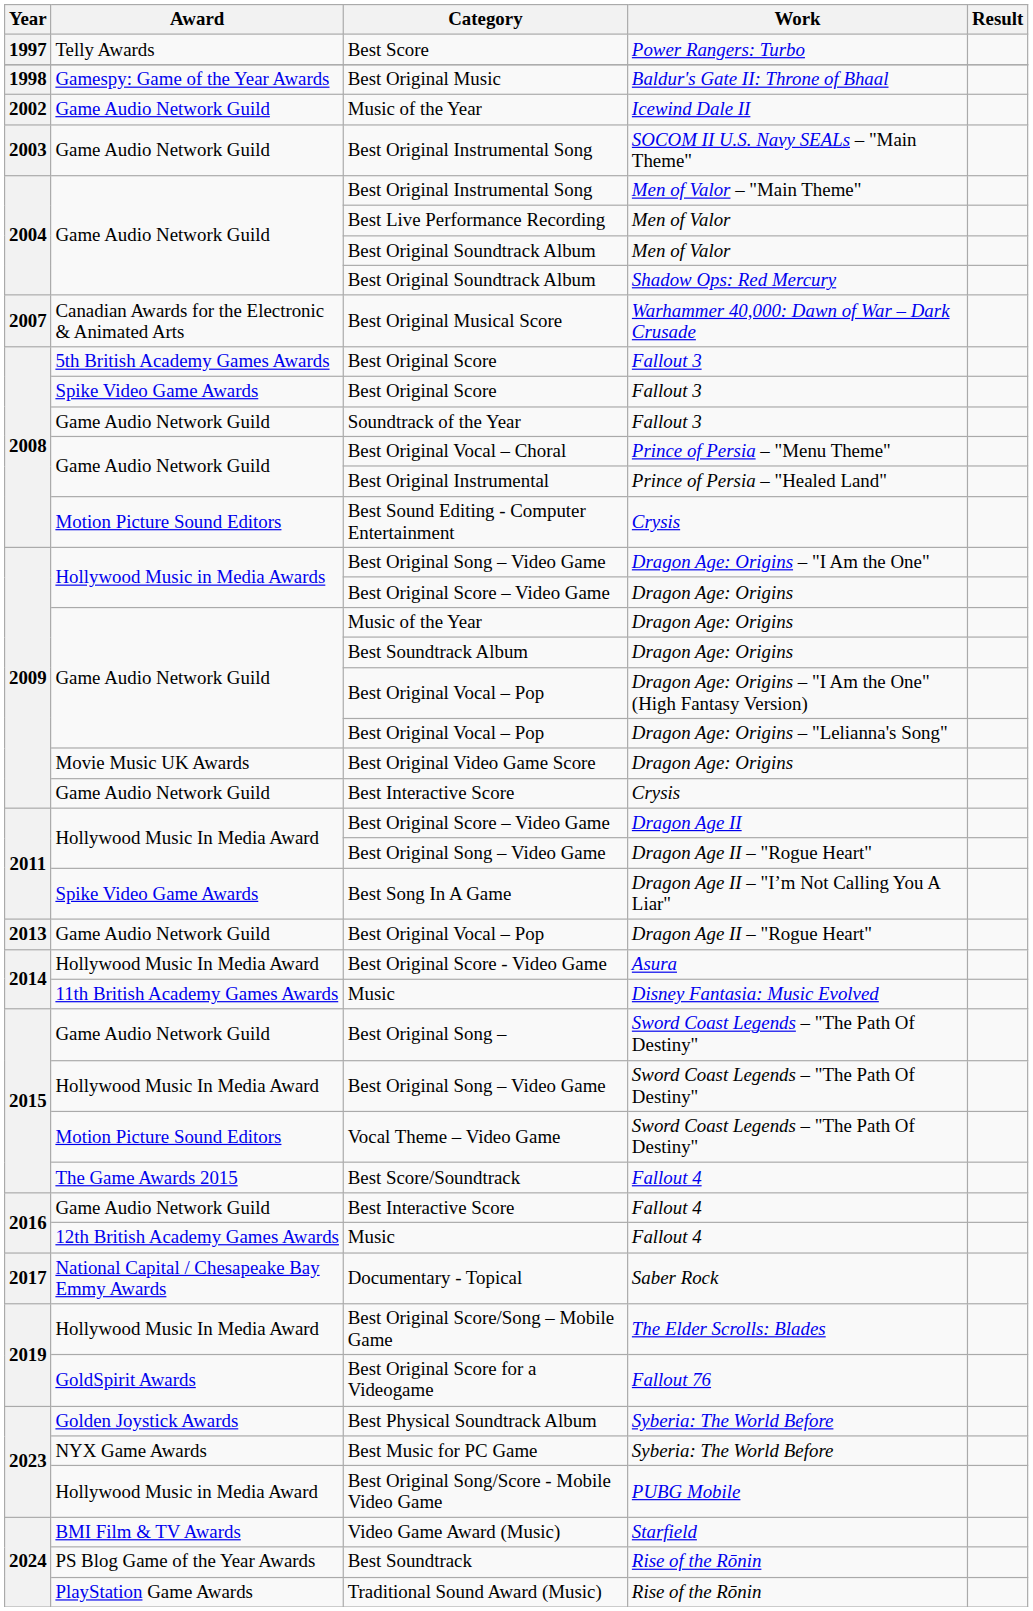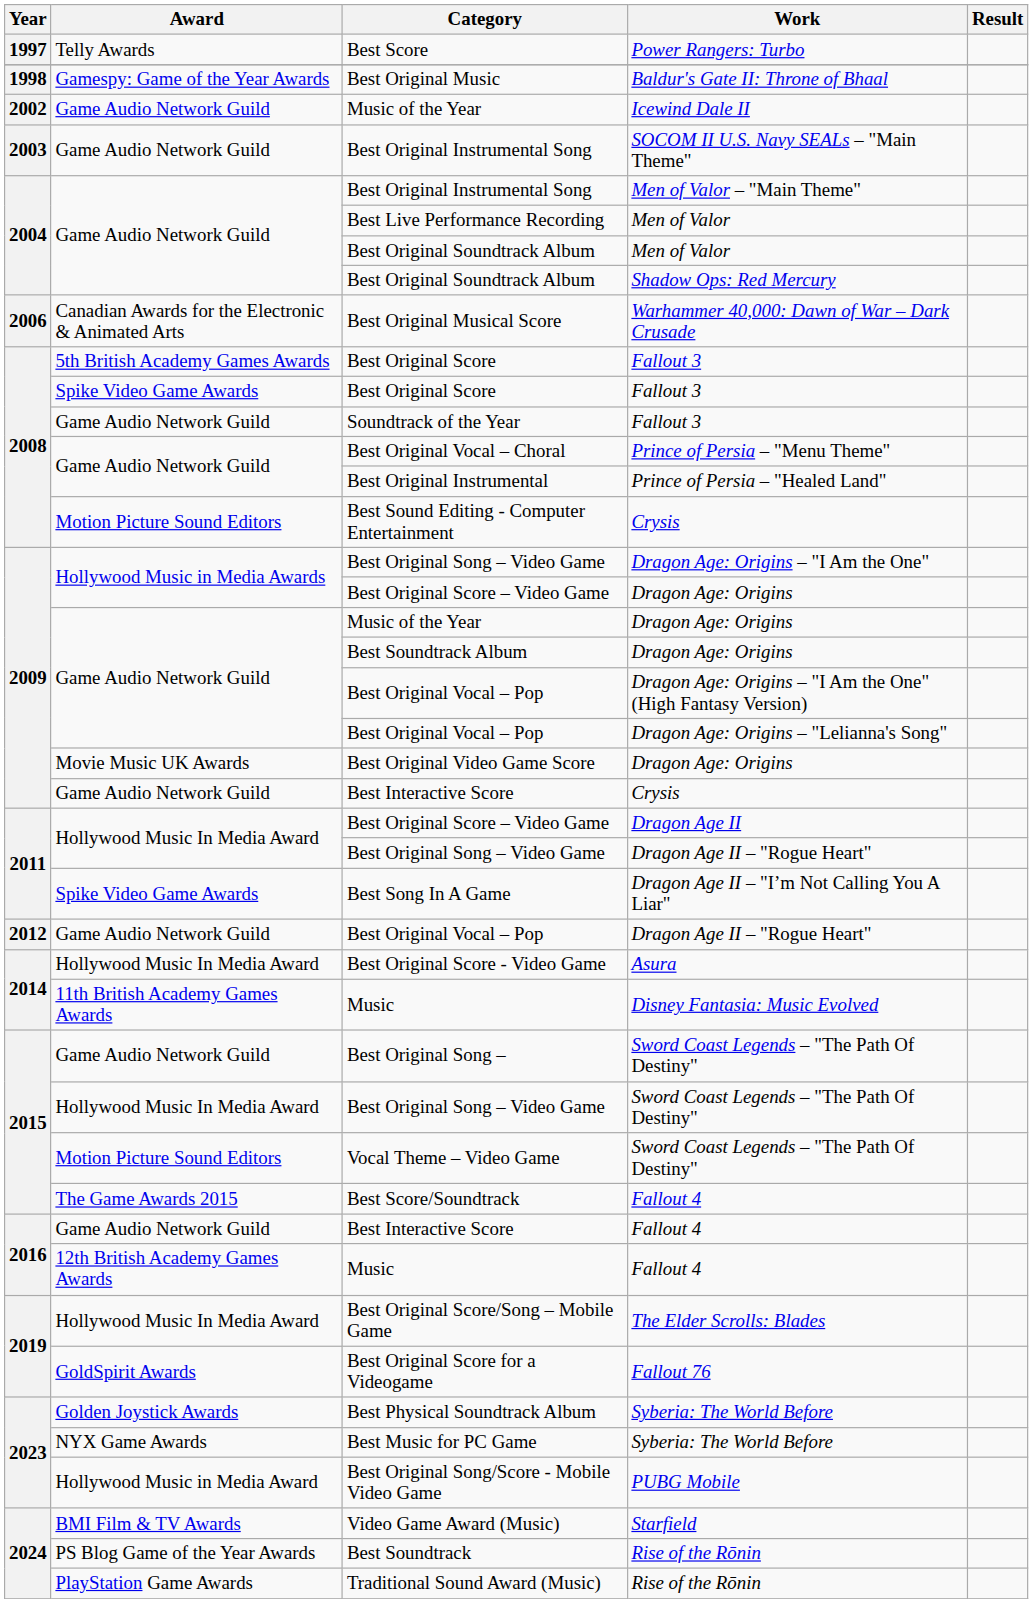Best Original Musical Score | Year: 2007 -> 2006
Best Original Vocal – Pop / Dragon Age II – "Rogue Heart" | Year: 2013 -> 2012
- row: 2017 | National Capital / Chesapeake Bay Emmy Awards | Documentary - Topical | Saber Rock
